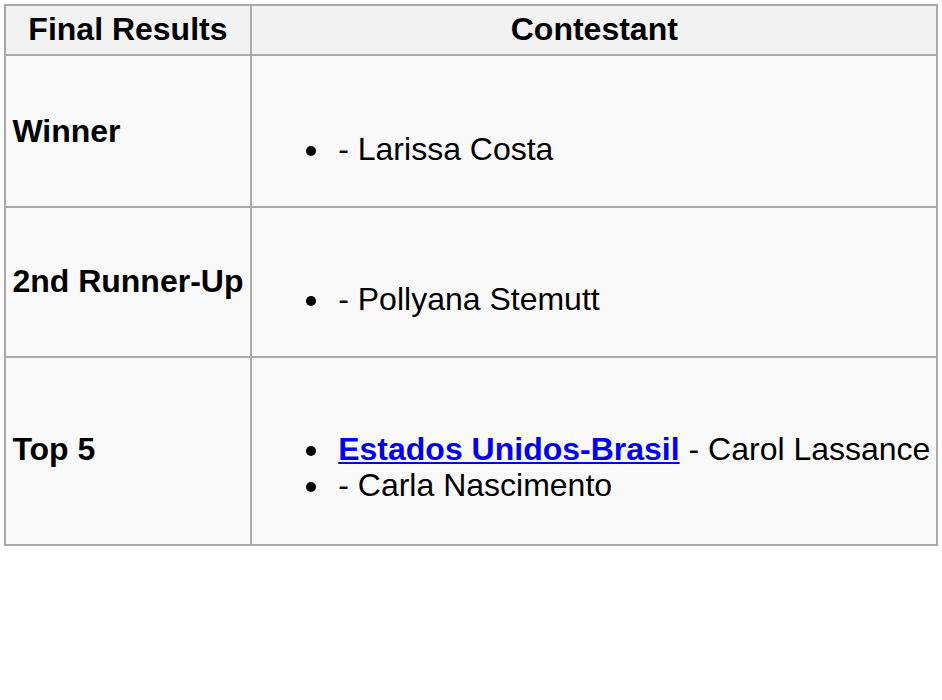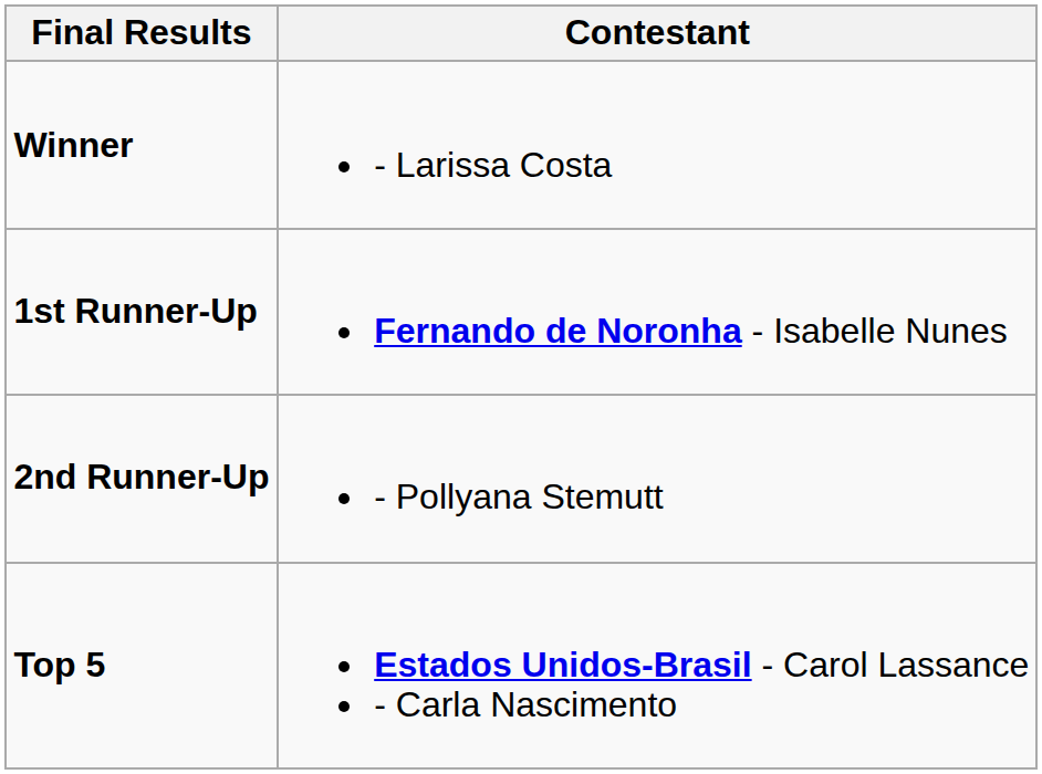+ row: 1st Runner-Up | Fernando de Noronha - Isabelle Nunes
